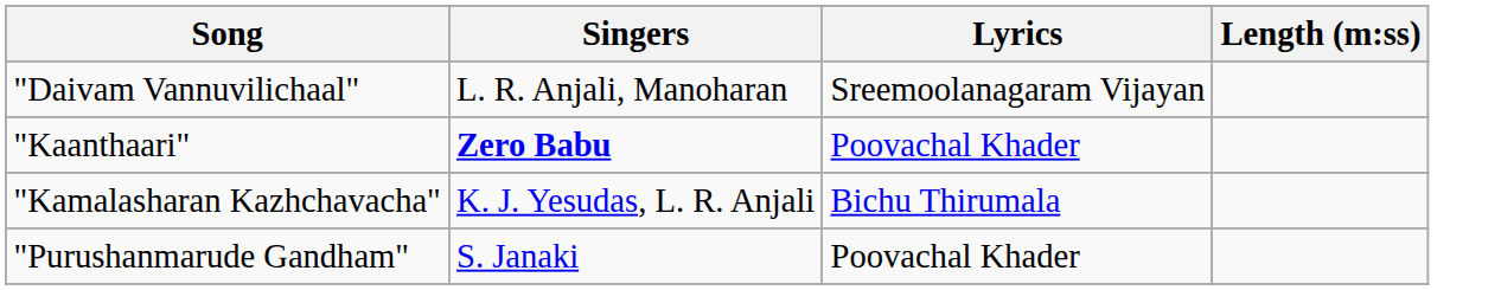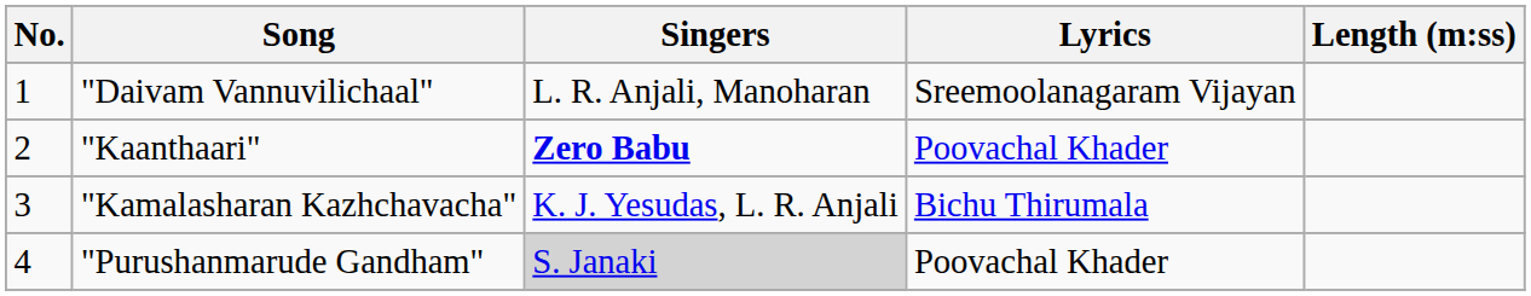+ column: No. | 1 | 2 | 3 | 4
"Purushanmarude Gandham" | Singers: no background -> lightgrey background
